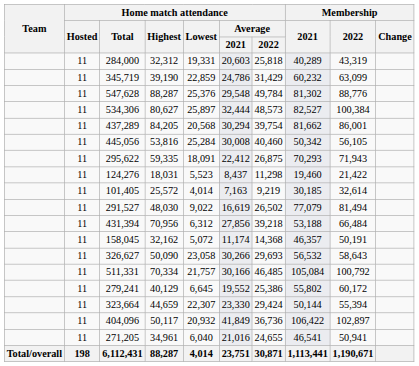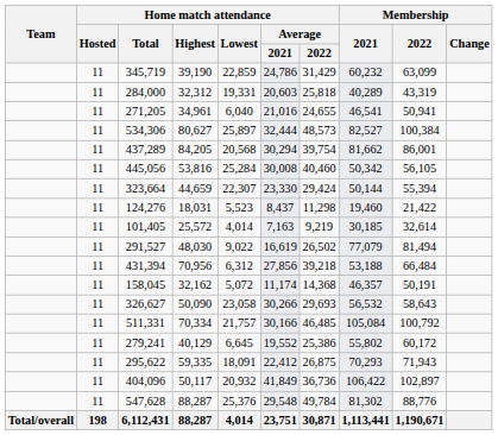rows swapped: 345,719 <-> 284,000
rows swapped: 547,628 <-> 271,205
rows swapped: 295,622 <-> 323,664
